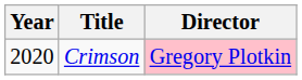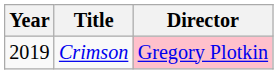Crimson | Year: 2020 -> 2019
